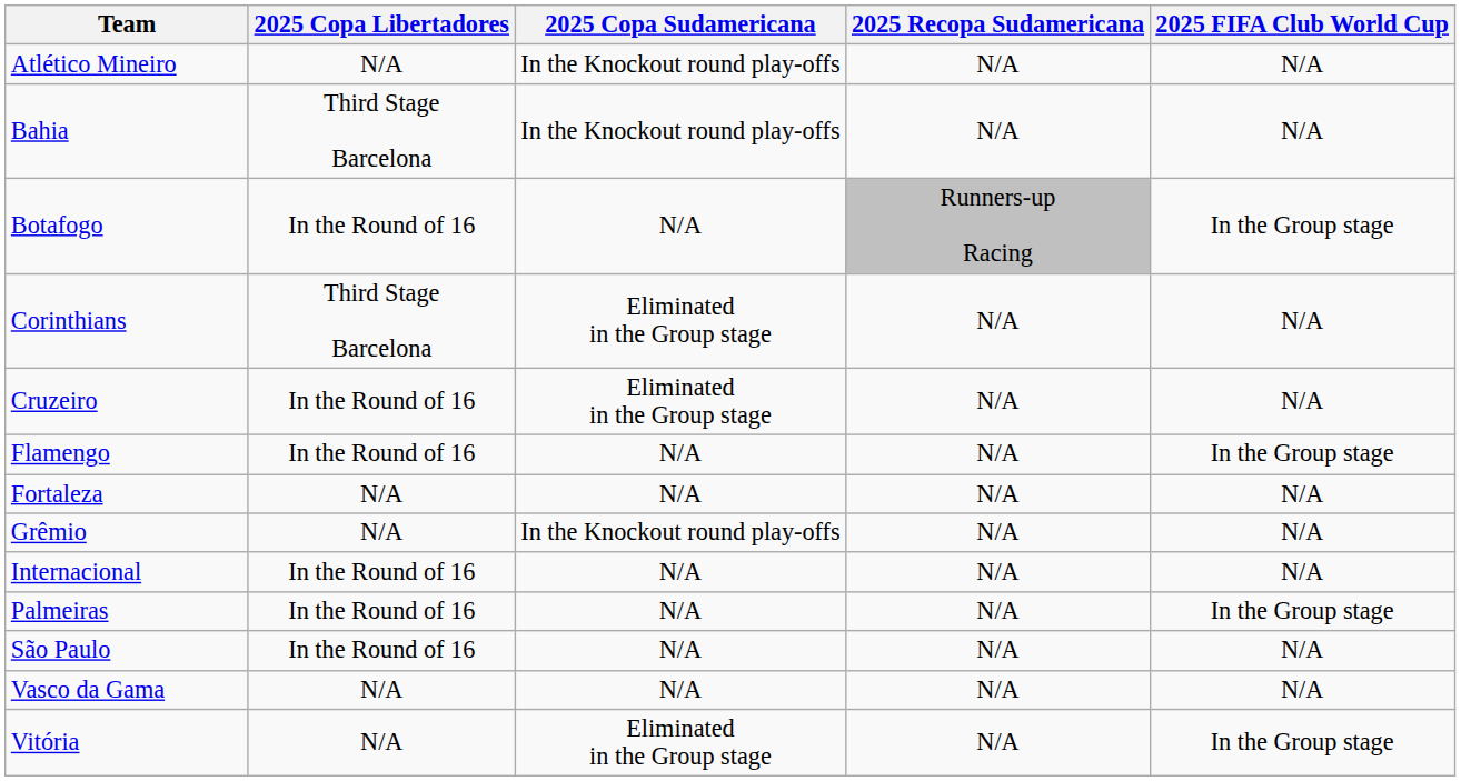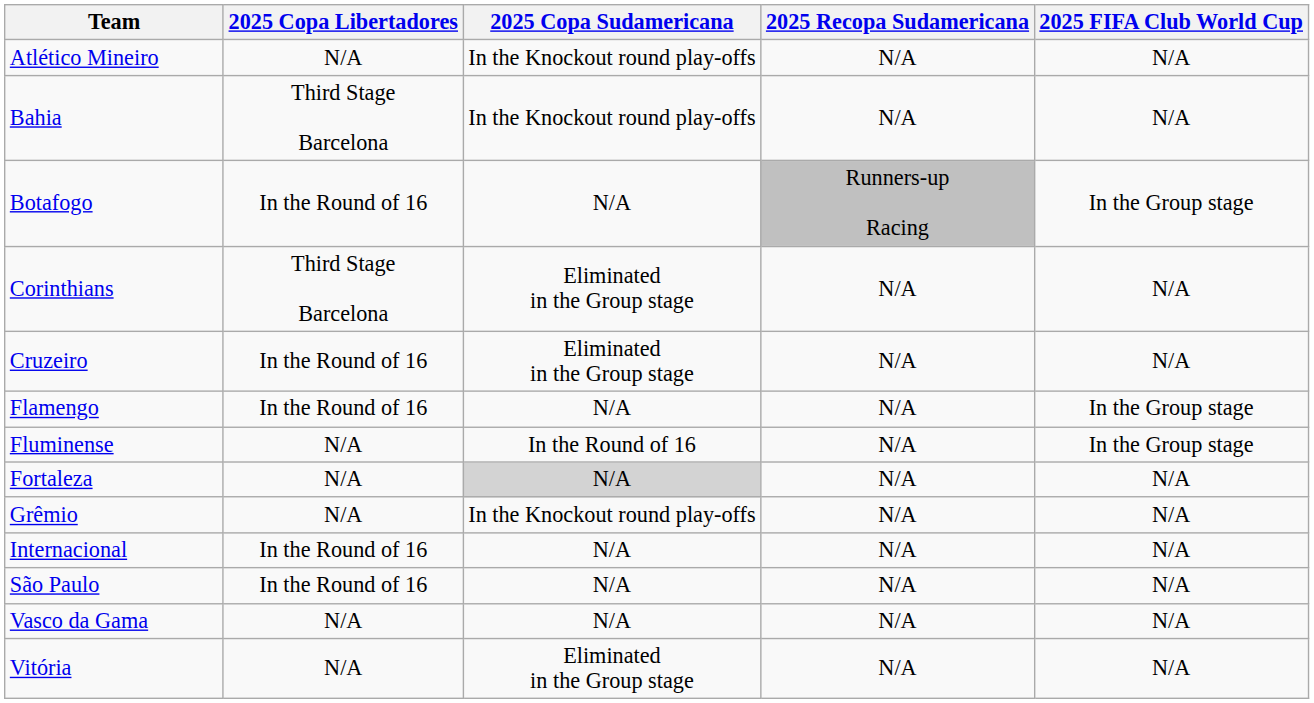+ row: Fluminense | N/A | In the Round of 16 | N/A | In the Group stage
Fortaleza | 2025 Copa Sudamericana: no background -> lightgrey background
- row: Palmeiras | In the Round of 16 | N/A | N/A | In the Group stage
Vitória | 2025 FIFA Club World Cup: In the Group stage -> N/A
